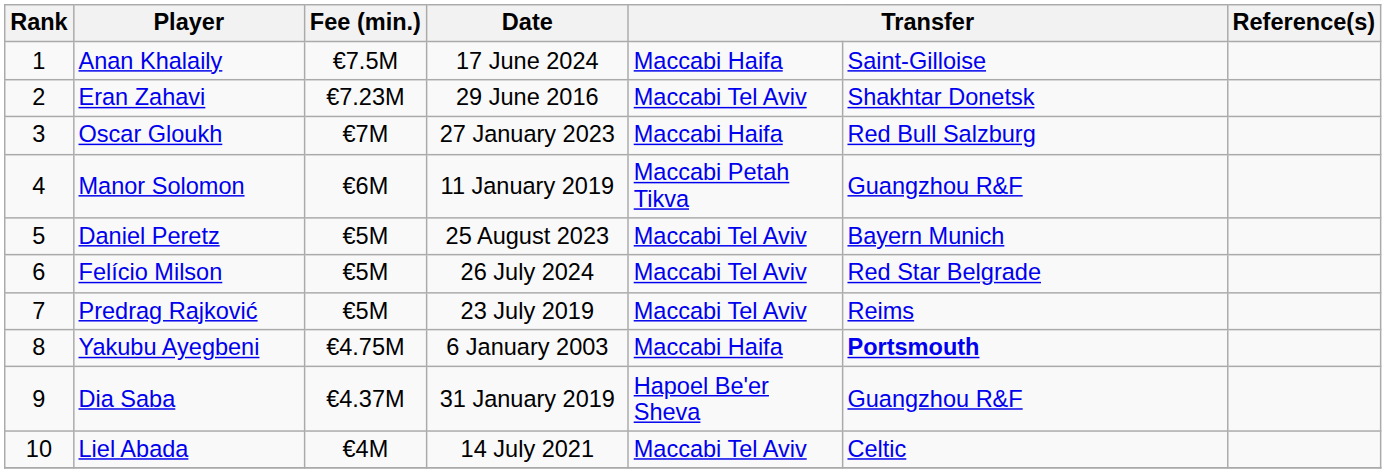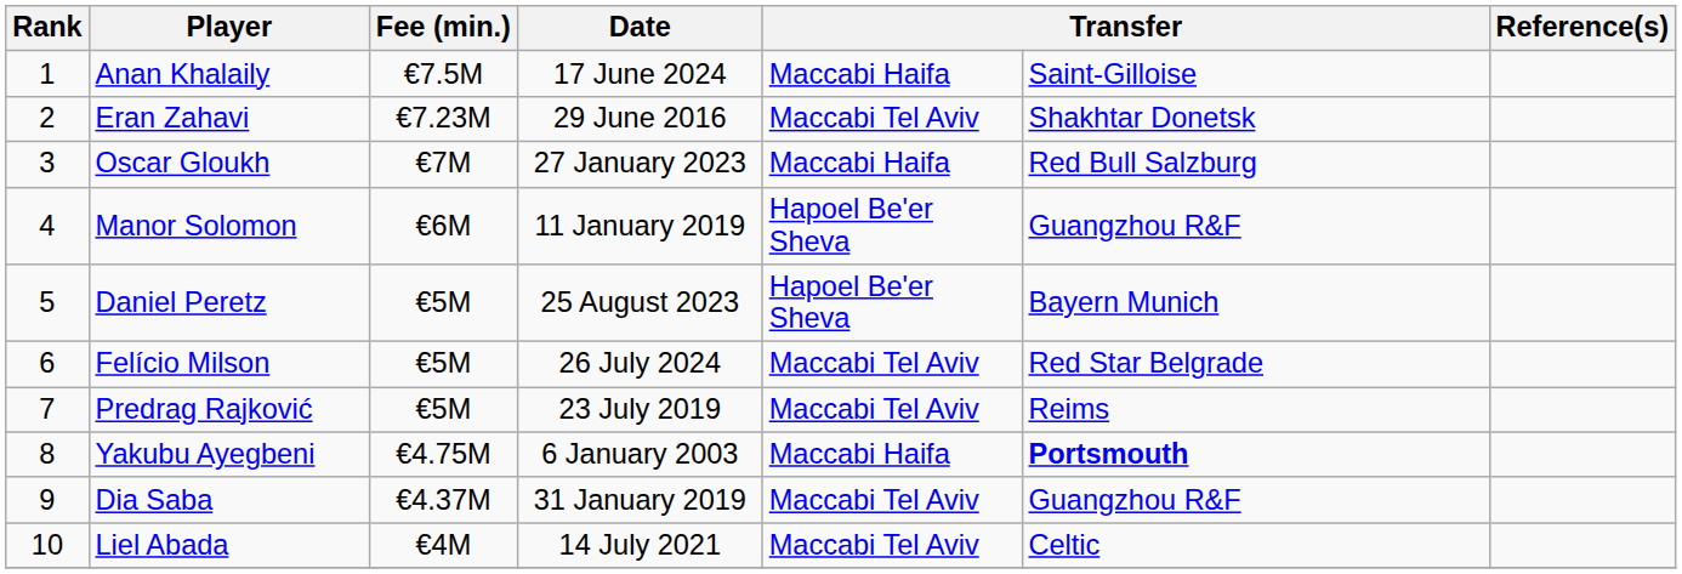Manor Solomon | column 5: Maccabi Petah Tikva -> Hapoel Be'er Sheva
Daniel Peretz | column 5: Maccabi Tel Aviv -> Hapoel Be'er Sheva
Dia Saba | column 5: Hapoel Be'er Sheva -> Maccabi Tel Aviv
